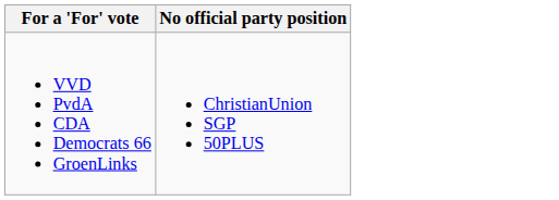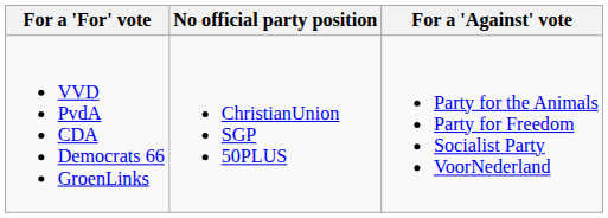+ column: For a 'Against' vote | Party for the Animals Party for Freedom Socialist Party VoorNederland
